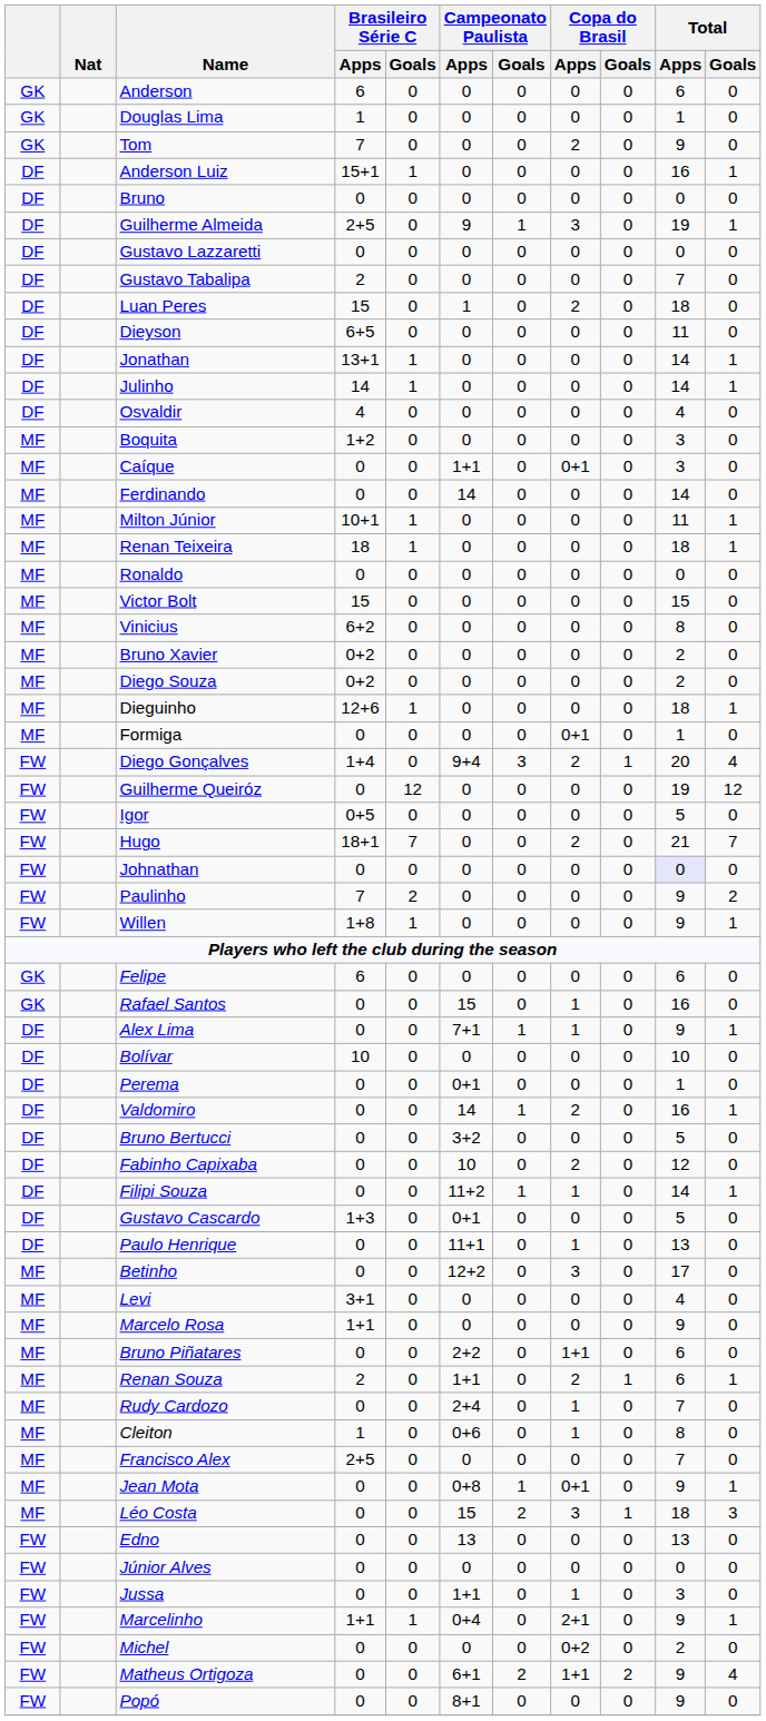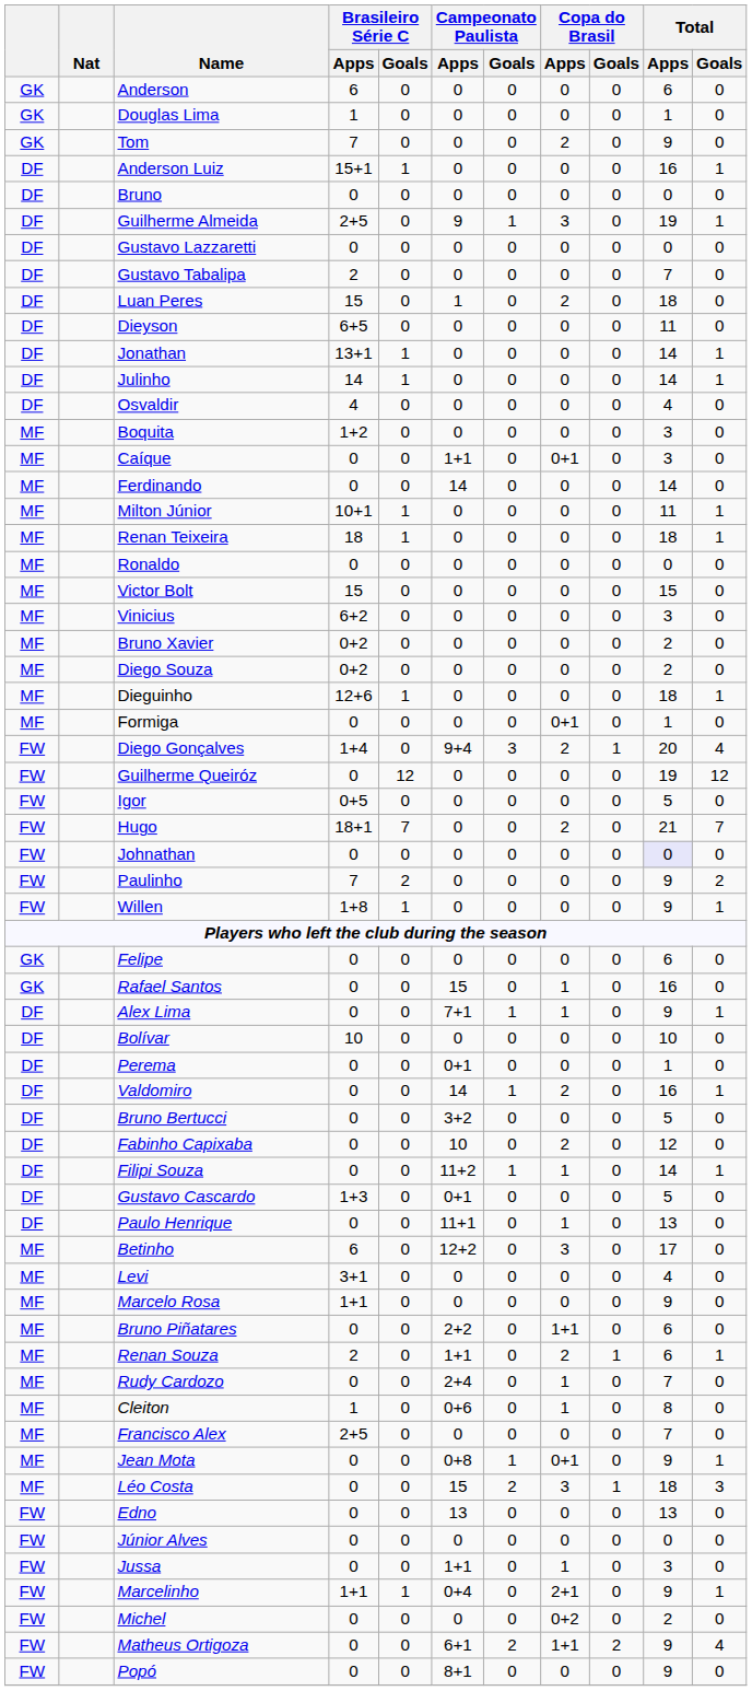Vinicius | Total / Apps: 8 -> 3
Felipe | Brasileiro Série C / Apps: 6 -> 0
Betinho | Brasileiro Série C / Apps: 0 -> 6
